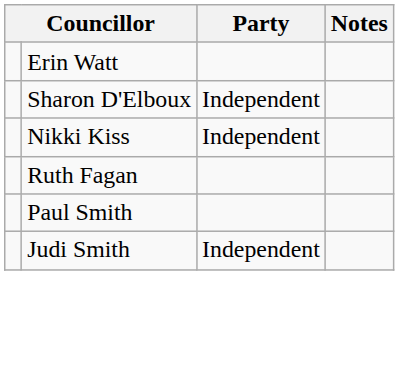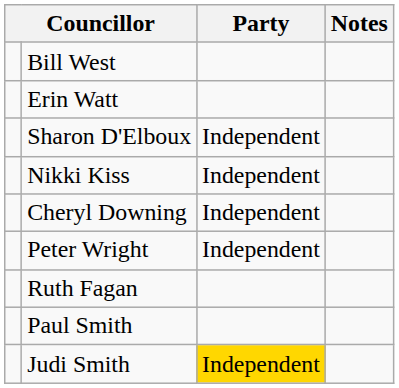+ row: Bill West
+ row: Cheryl Downing | Independent
+ row: Peter Wright | Independent
Judi Smith | Party: no background -> gold background
